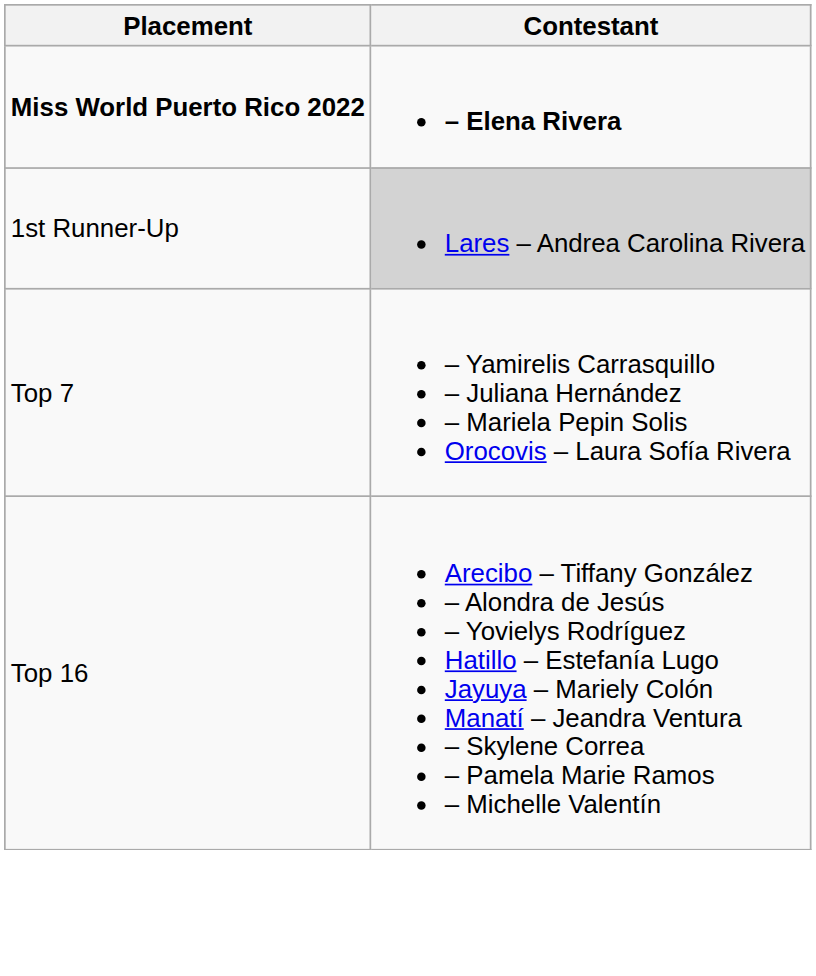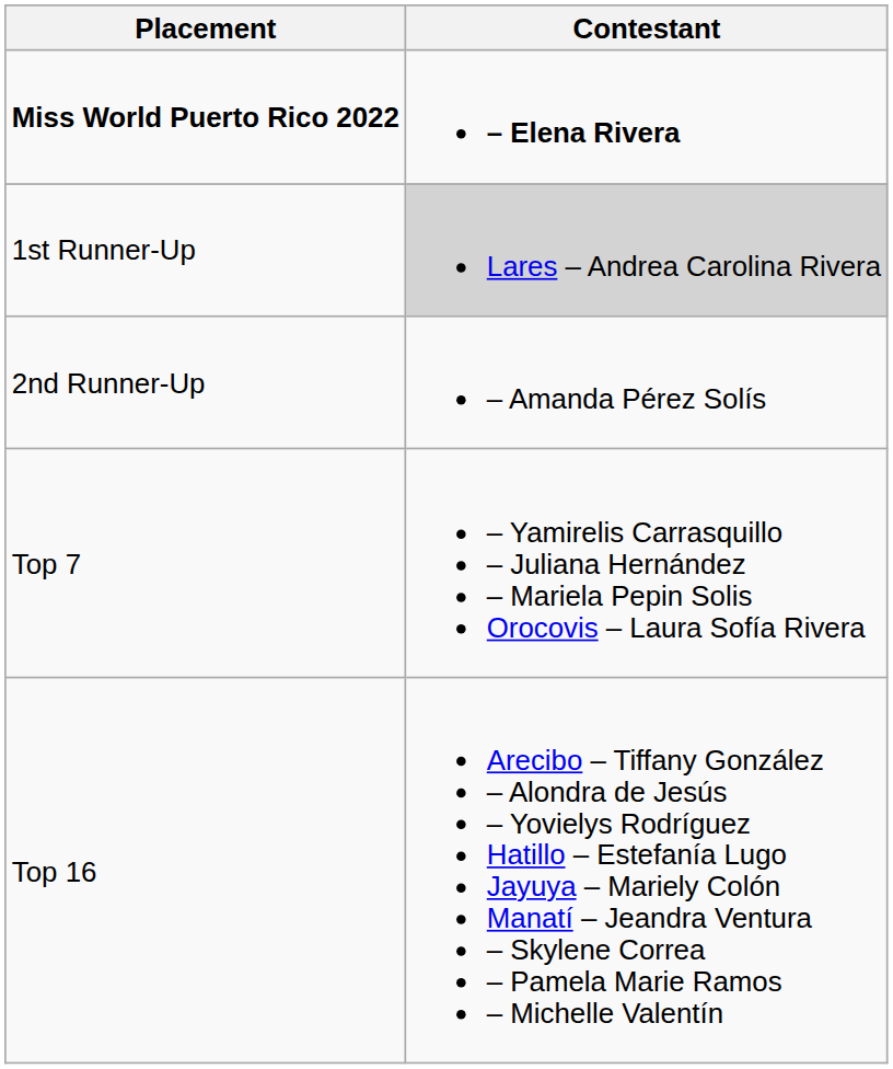+ row: 2nd Runner-Up | – Amanda Pérez Solís
